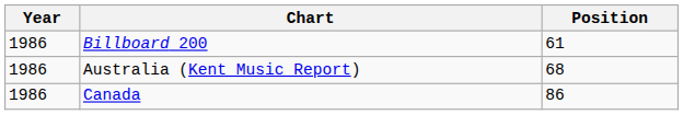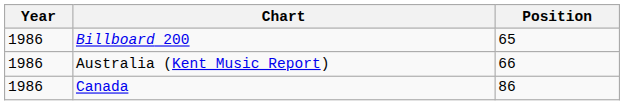Billboard 200 | Position: 61 -> 65
Australia (Kent Music Report) | Position: 68 -> 66
